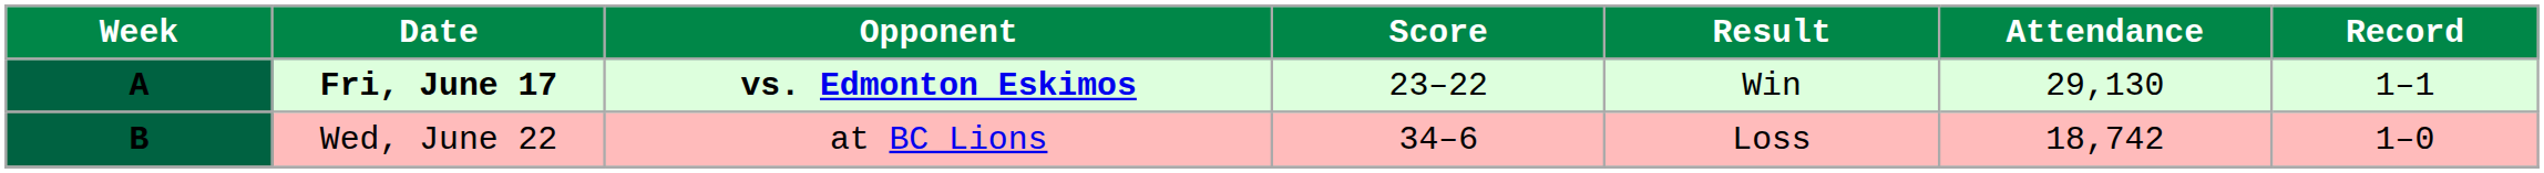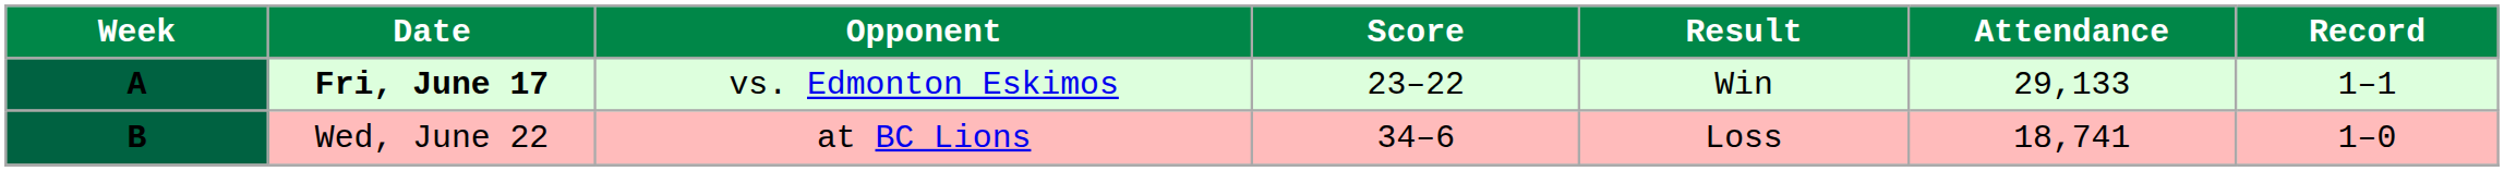A | Opponent: bold -> normal
A | Attendance: 29,130 -> 29,133
B | Attendance: 18,742 -> 18,741
